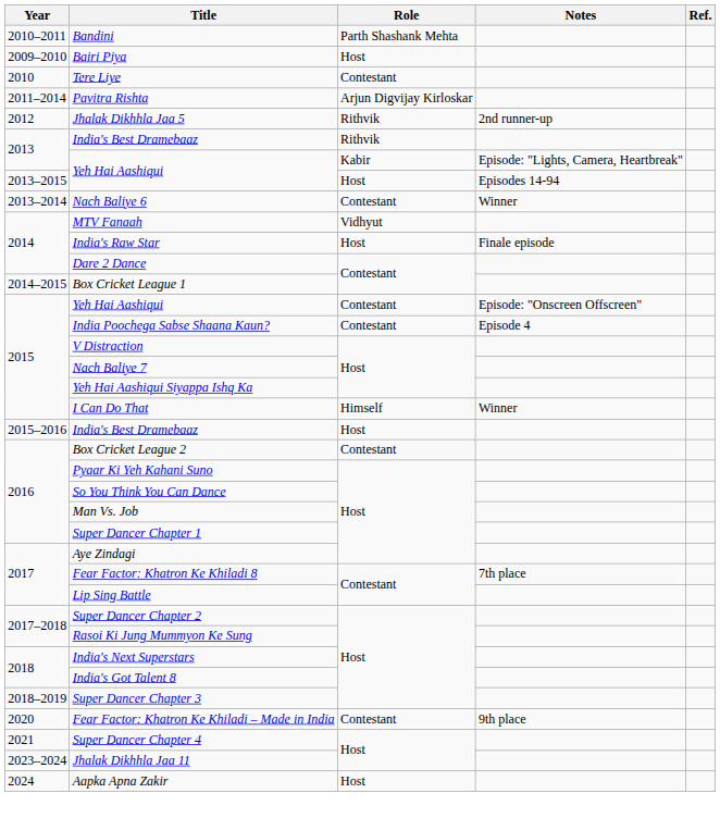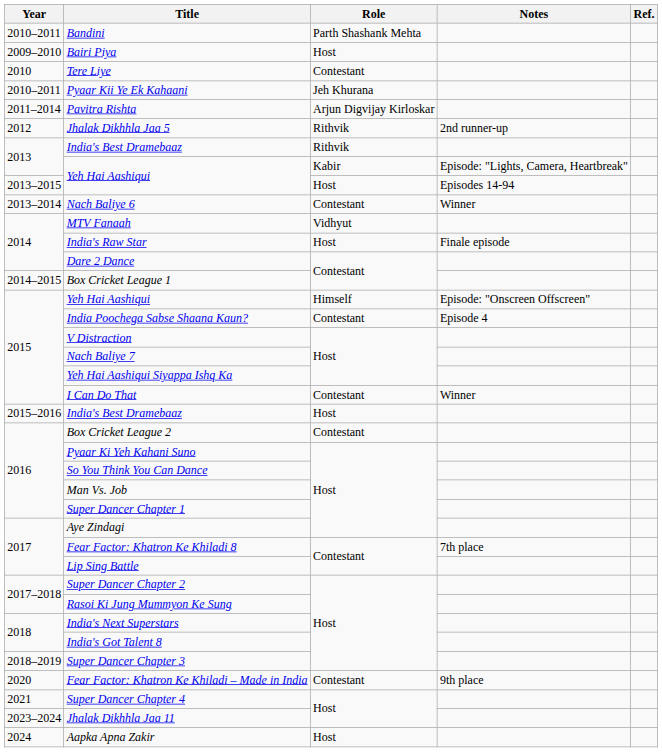+ row: 2010–2011 | Pyaar Kii Ye Ek Kahaani | Jeh Khurana
2015 / Yeh Hai Aashiqui | Role: Contestant -> Himself
I Can Do That | Role: Himself -> Contestant
